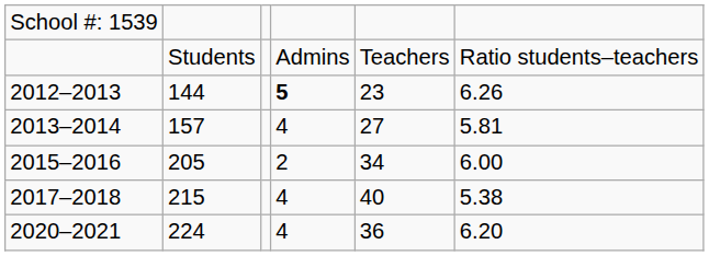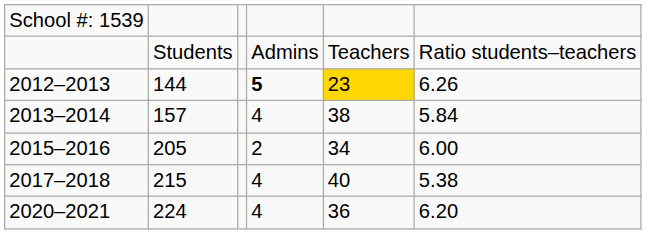2012–2013 | column 5: no background -> gold background
2013–2014 | column 5: 27 -> 38
2013–2014 | column 6: 5.81 -> 5.84
